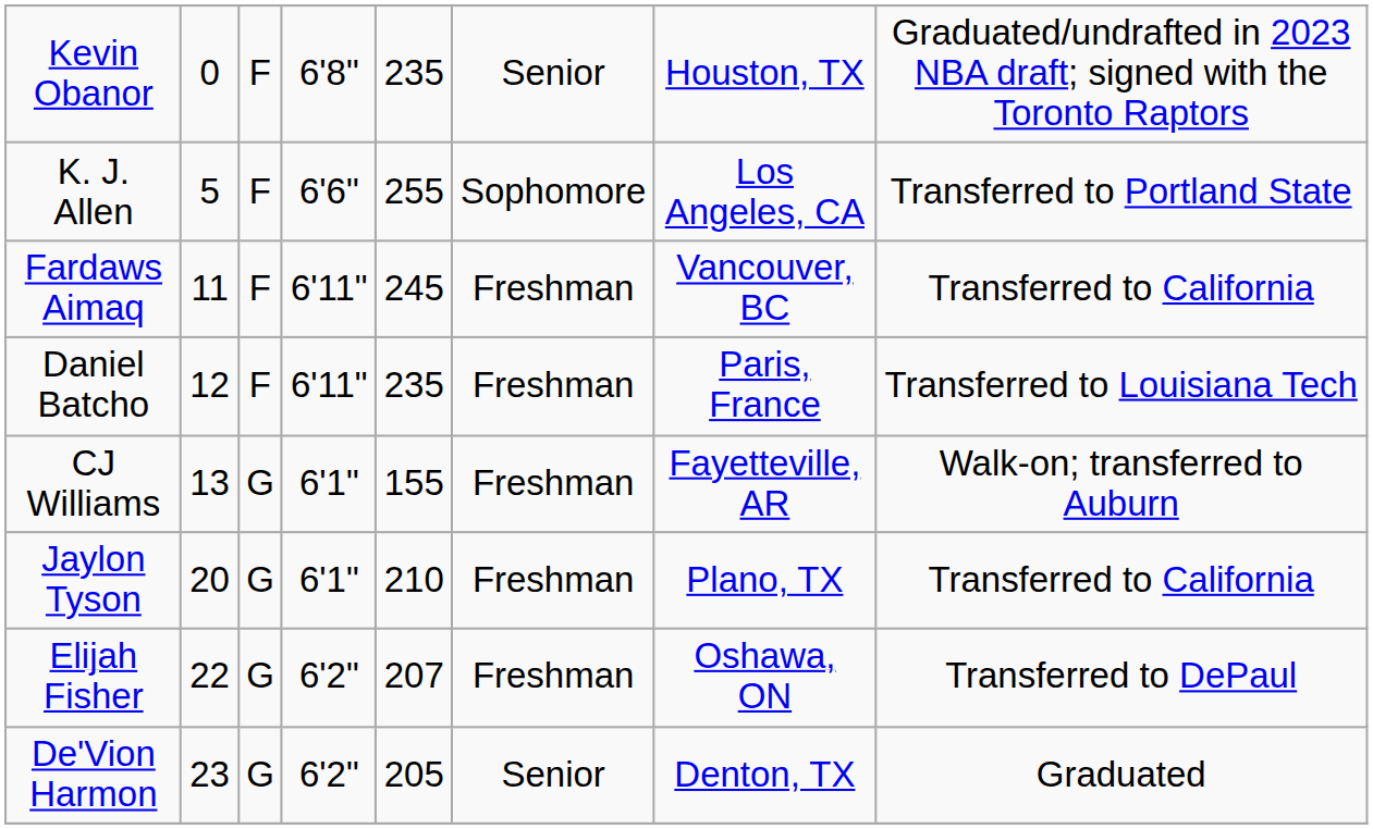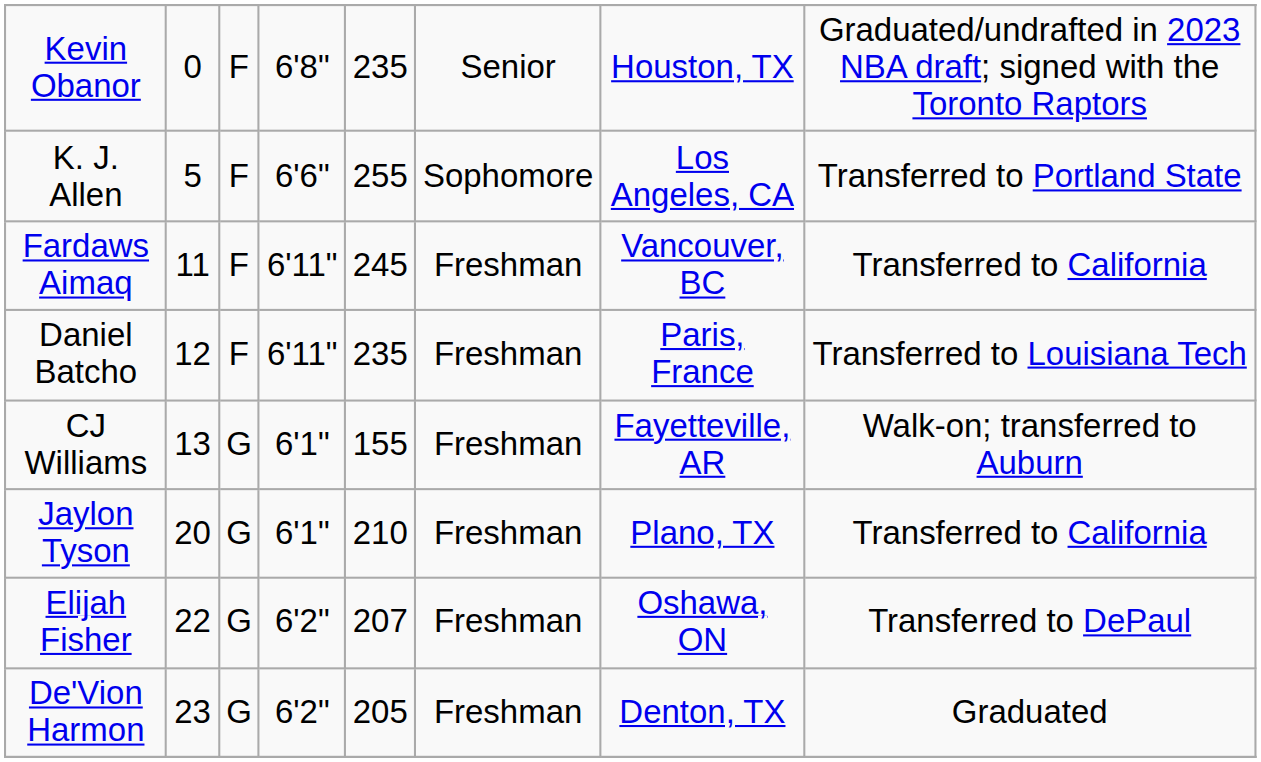De'Vion Harmon | column 6: Senior -> Freshman
